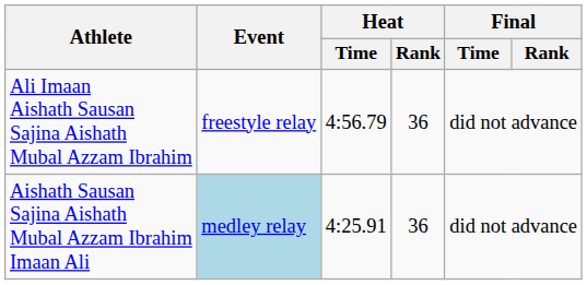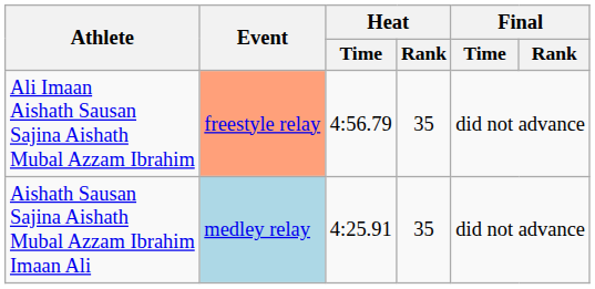Ali Imaan Aishath Sausan Sajina Aishath Mubal Azzam Ibrahim | Event: no background -> lightsalmon background
Ali Imaan Aishath Sausan Sajina Aishath Mubal Azzam Ibrahim | Heat / Rank: 36 -> 35
Aishath Sausan Sajina Aishath Mubal Azzam Ibrahim Imaan Ali | Heat / Rank: 36 -> 35
